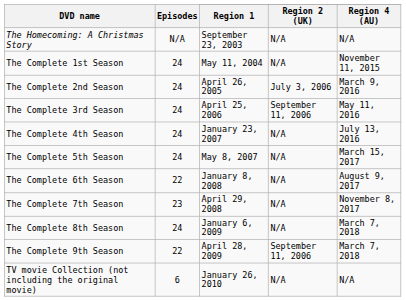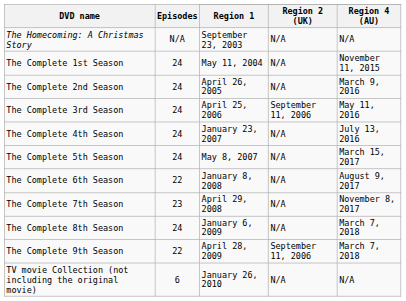The Complete 2nd Season | Region 2 (UK): July 3, 2006 -> N/A
